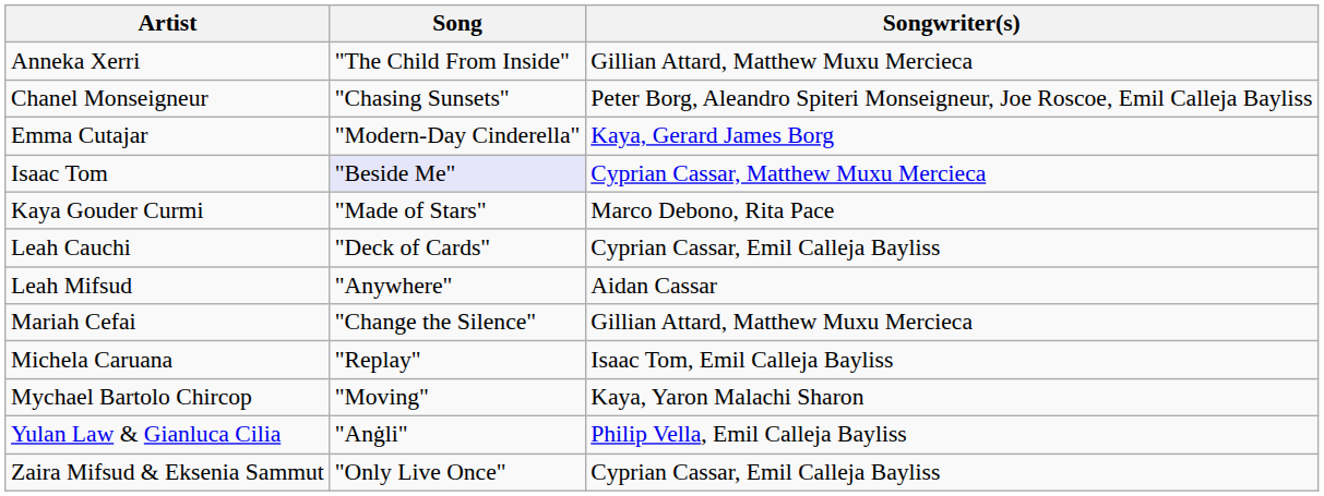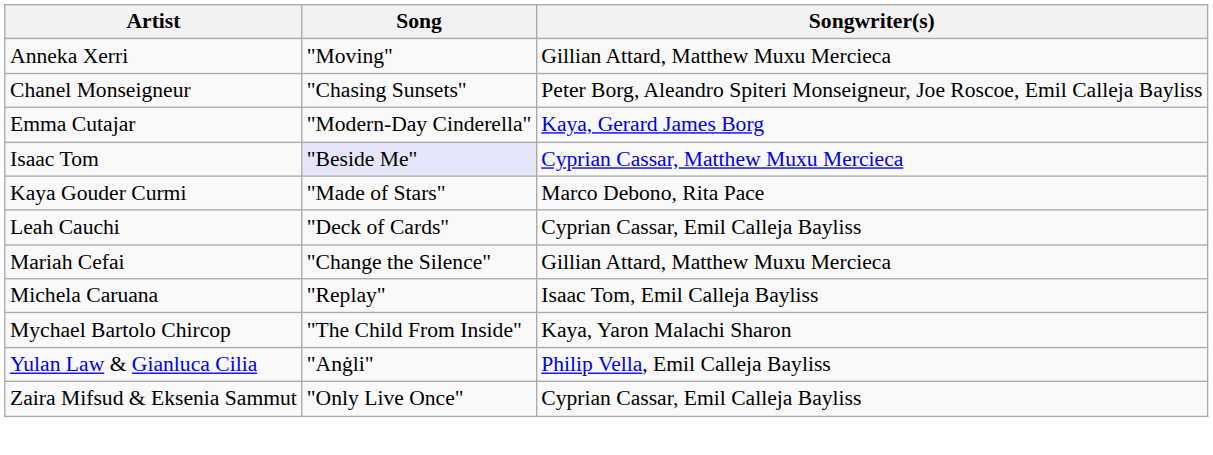Anneka Xerri | Song: "The Child From Inside" -> "Moving"
- row: Leah Mifsud | "Anywhere" | Aidan Cassar
Mychael Bartolo Chircop | Song: "Moving" -> "The Child From Inside"
